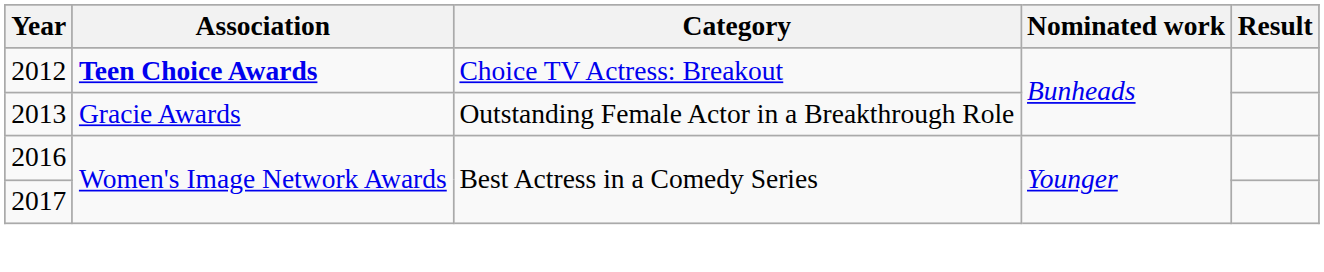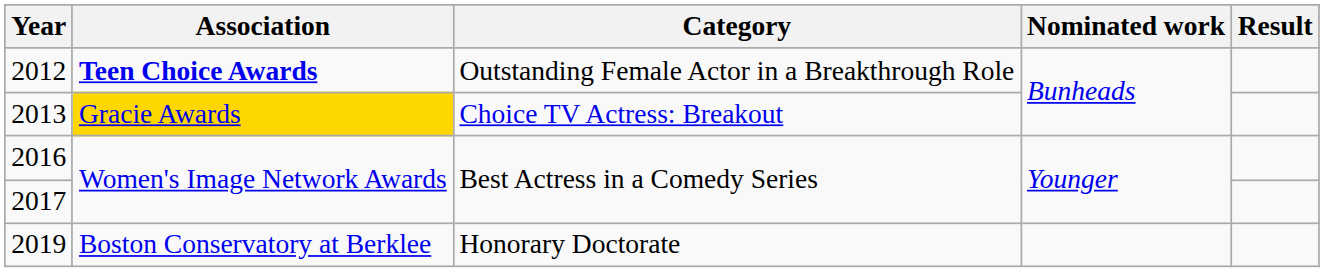2012 | Category: Choice TV Actress: Breakout -> Outstanding Female Actor in a Breakthrough Role
2013 | Association: no background -> gold background
2013 | Category: Outstanding Female Actor in a Breakthrough Role -> Choice TV Actress: Breakout
+ row: 2019 | Boston Conservatory at Berklee | Honorary Doctorate
